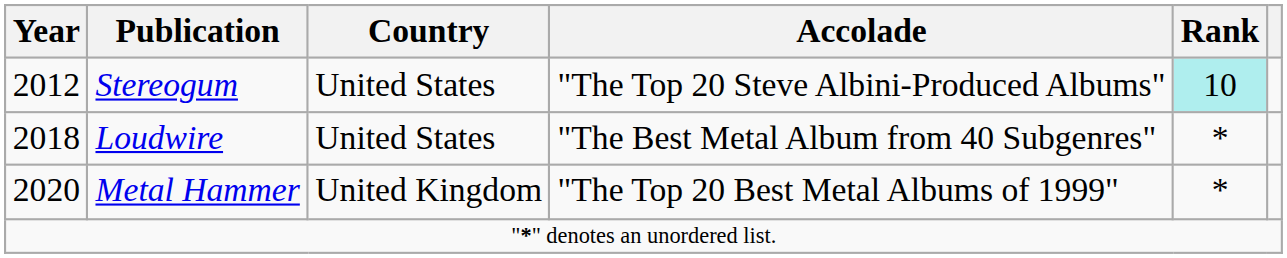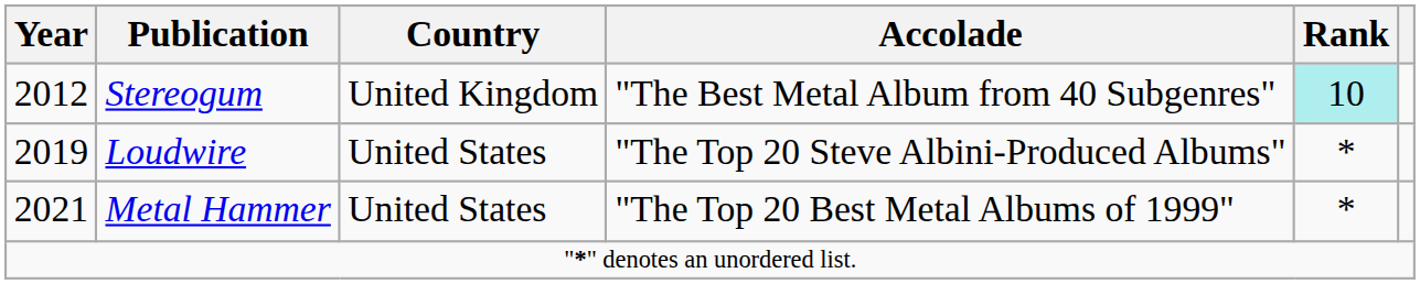Stereogum | Country: United States -> United Kingdom
Stereogum | Accolade: "The Top 20 Steve Albini-Produced Albums" -> "The Best Metal Album from 40 Subgenres"
Loudwire | Year: 2018 -> 2019
Loudwire | Accolade: "The Best Metal Album from 40 Subgenres" -> "The Top 20 Steve Albini-Produced Albums"
Metal Hammer | Year: 2020 -> 2021
Metal Hammer | Country: United Kingdom -> United States
